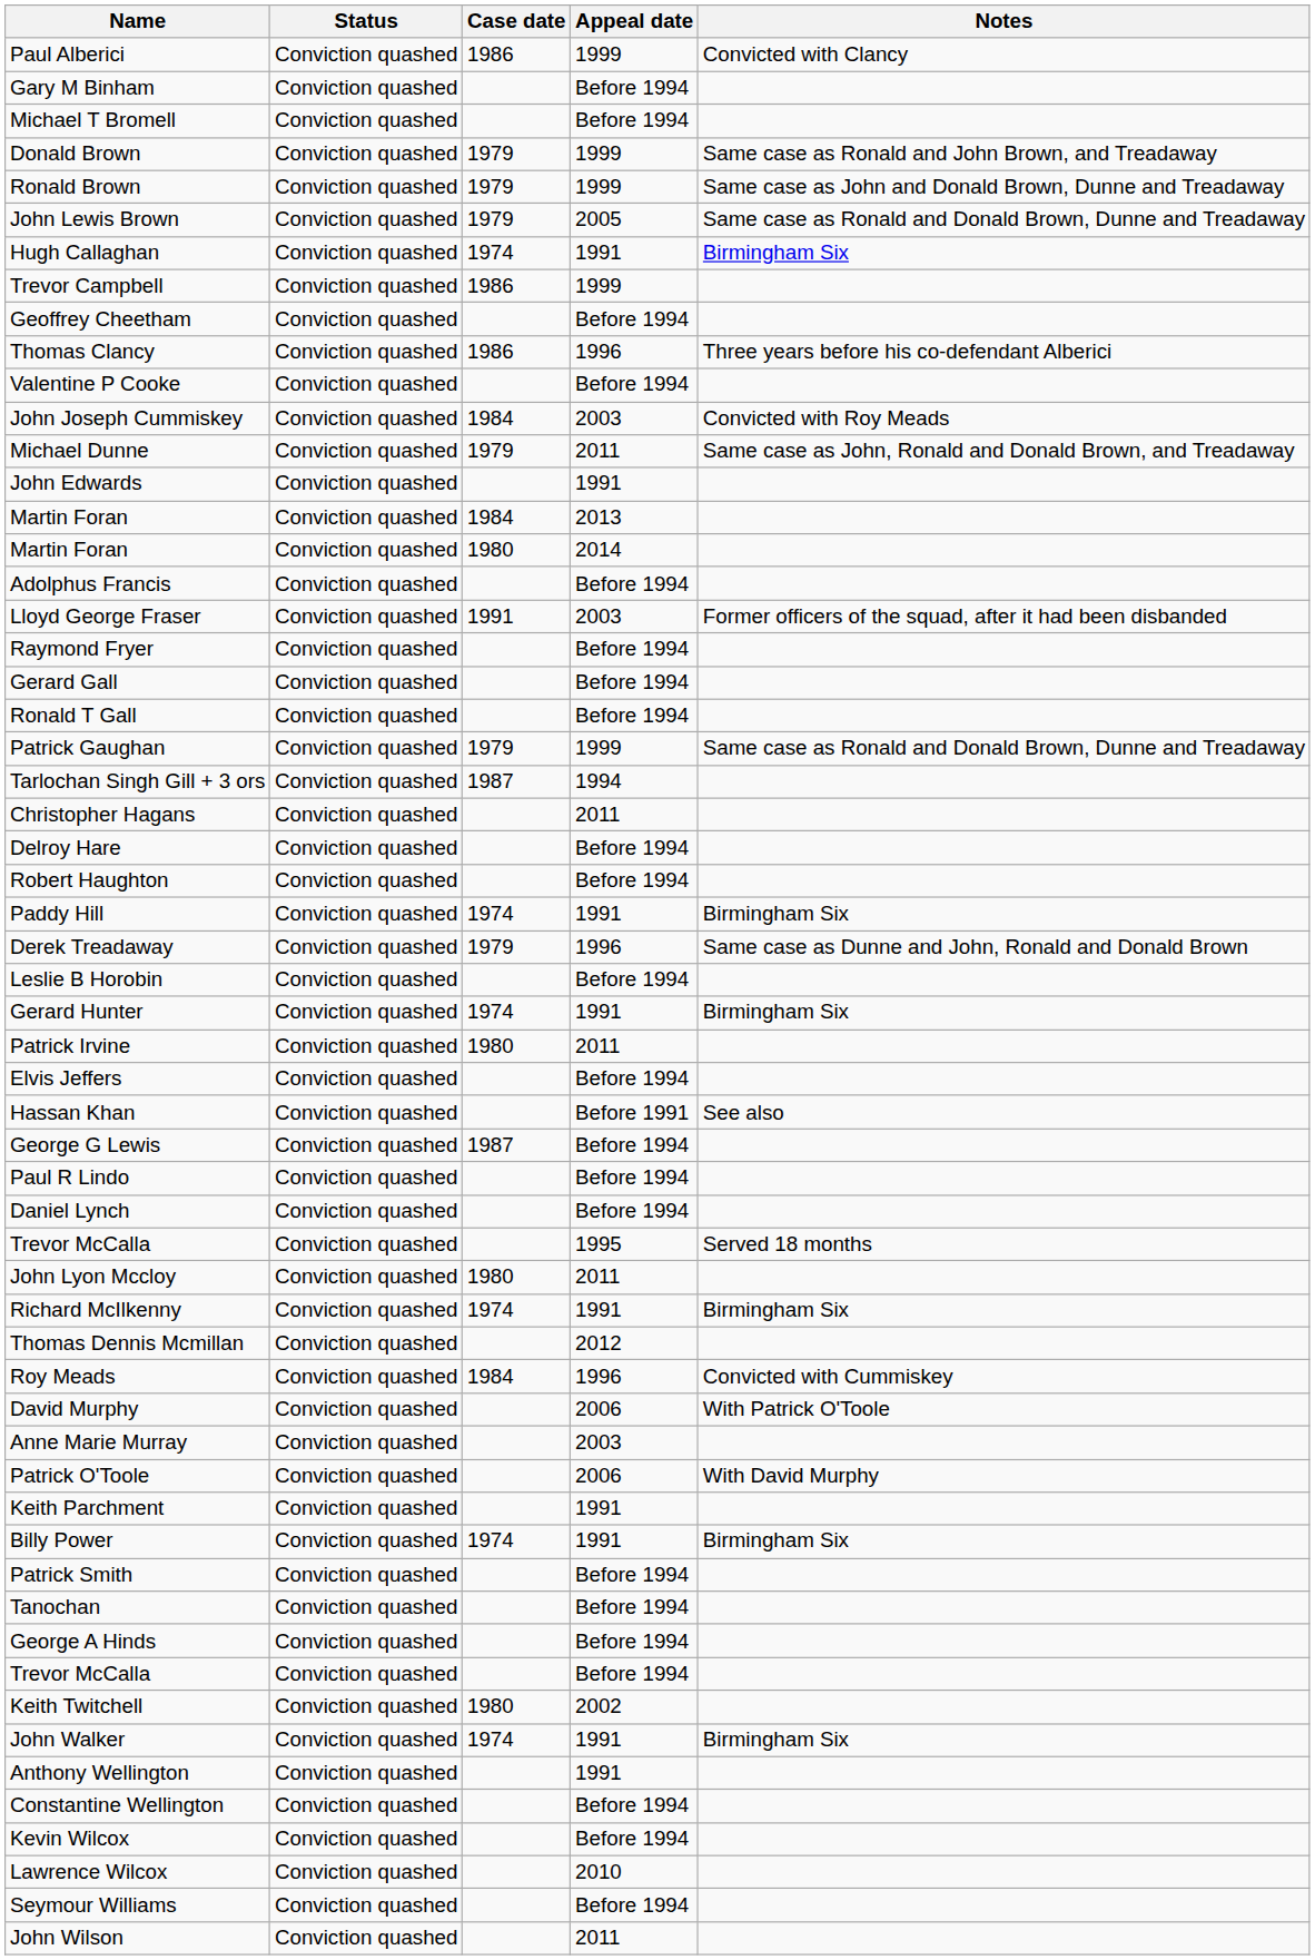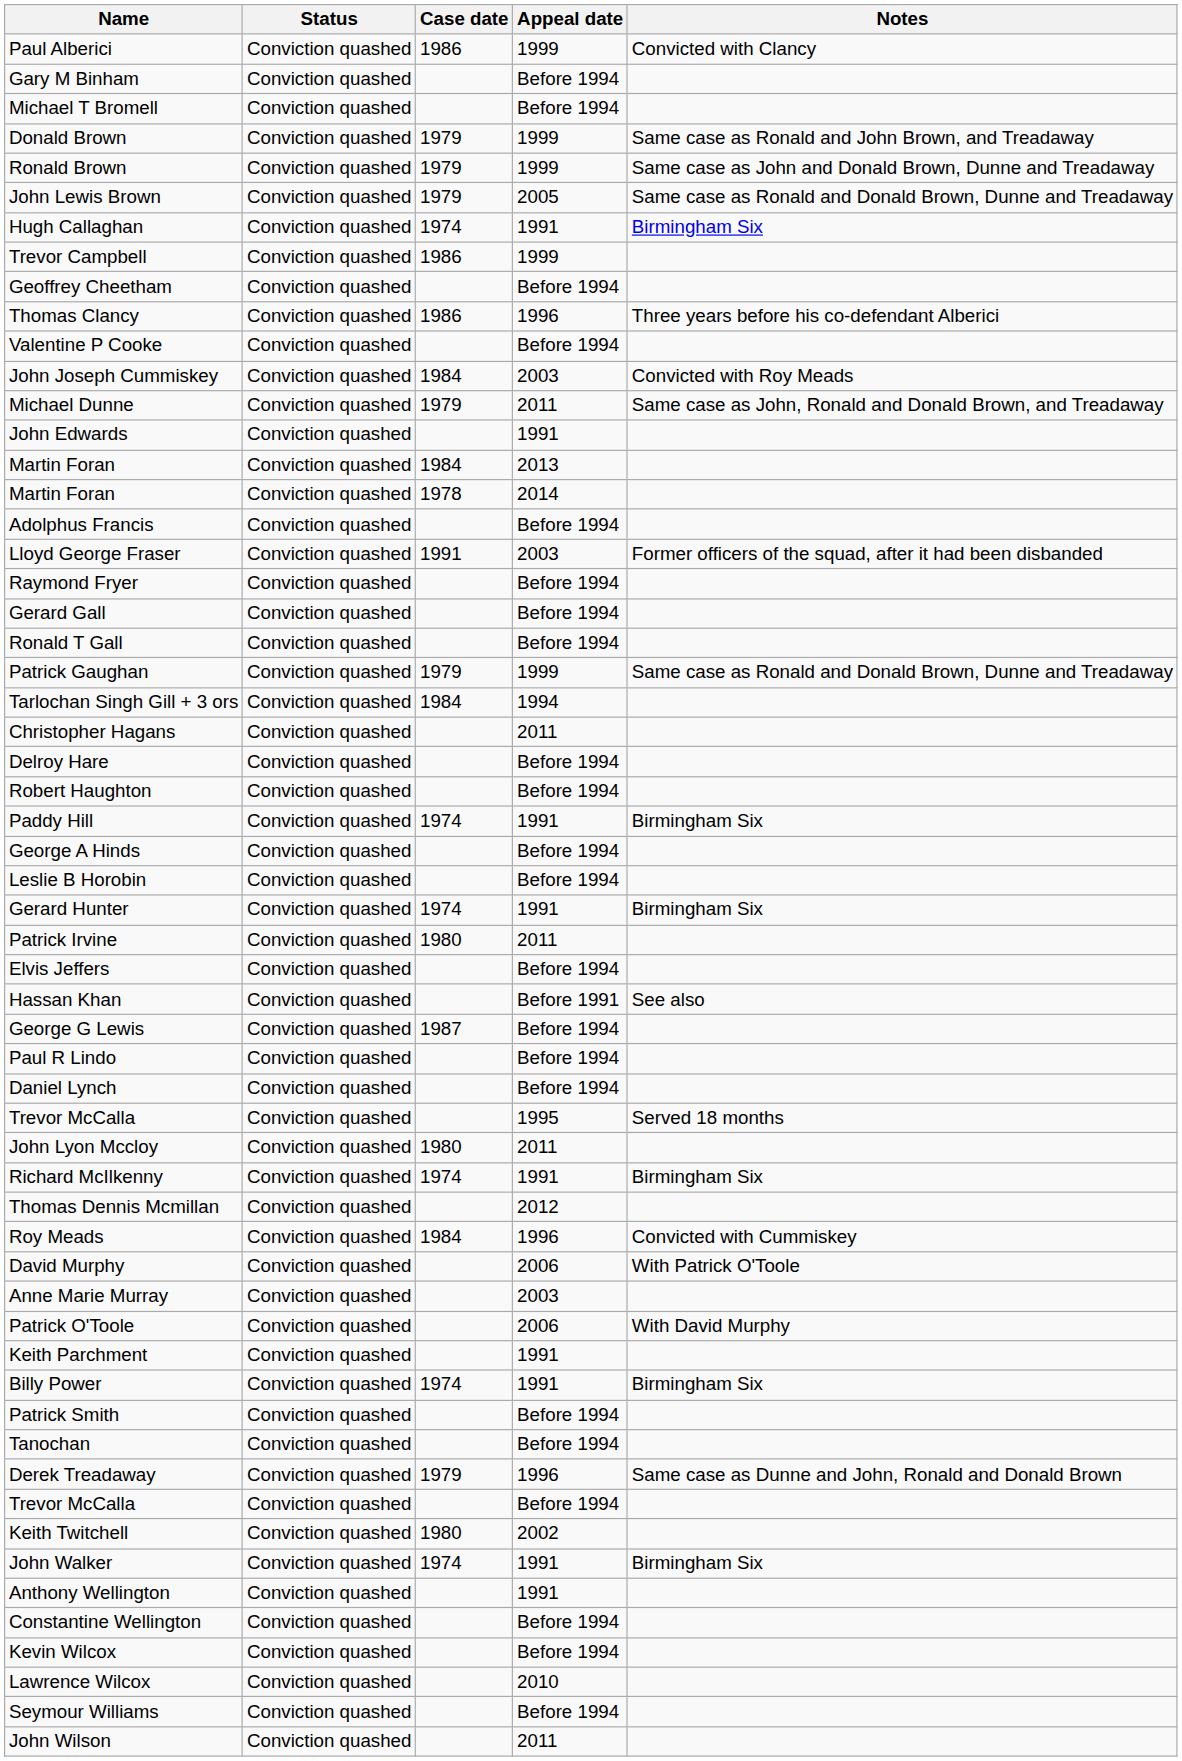Martin Foran / 2014 | Case date: 1980 -> 1978
Tarlochan Singh Gill + 3 ors | Case date: 1987 -> 1984
rows swapped: George A Hinds <-> Derek Treadaway
